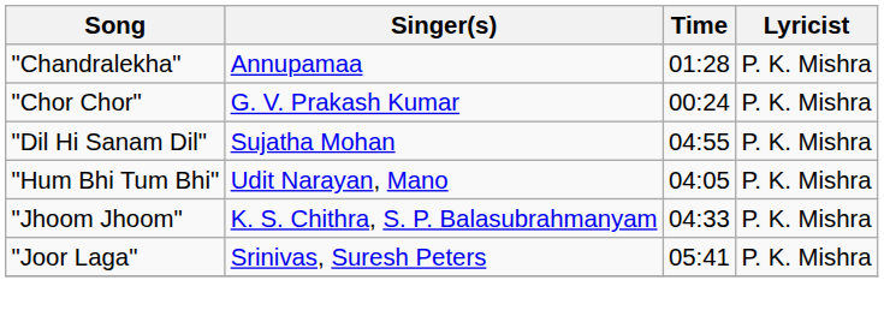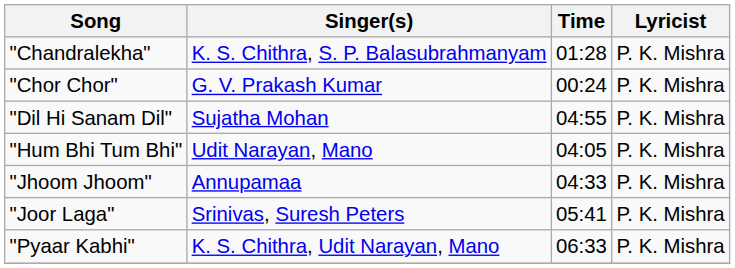"Chandralekha" | Singer(s): Annupamaa -> K. S. Chithra, S. P. Balasubrahmanyam
"Jhoom Jhoom" | Singer(s): K. S. Chithra, S. P. Balasubrahmanyam -> Annupamaa
+ row: "Pyaar Kabhi" | K. S. Chithra, Udit Narayan, Mano | 06:33 | P. K. Mishra
